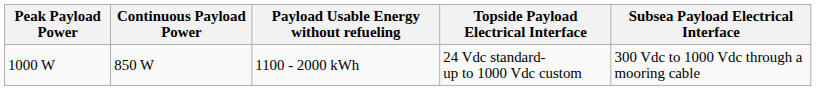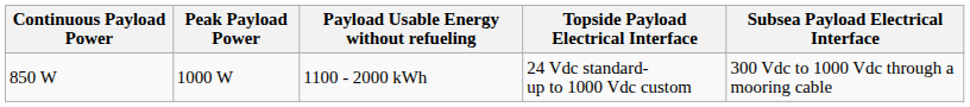columns swapped: Continuous Payload Power <-> Peak Payload Power
